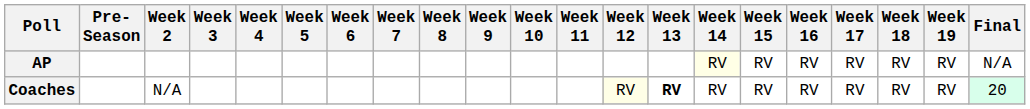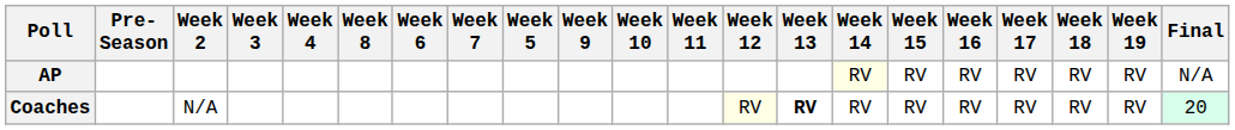columns swapped: Week 5 <-> Week 8
